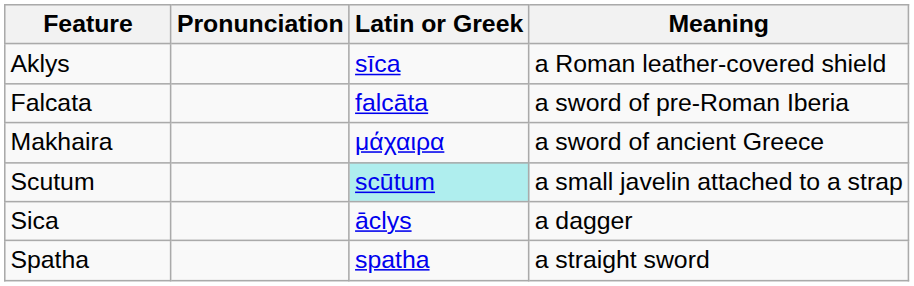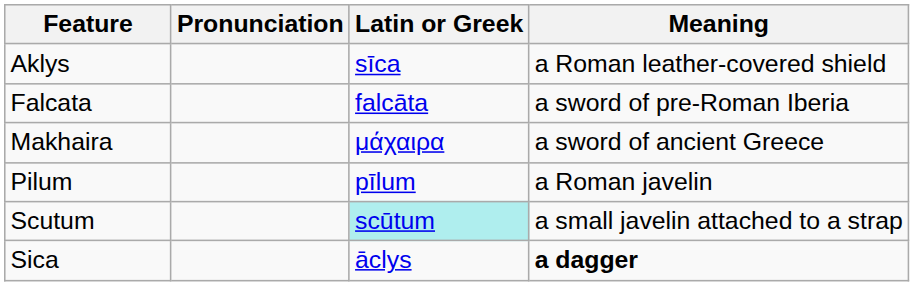+ row: Pilum | pīlum | a Roman javelin
Sica | Meaning: normal -> bold
- row: Spatha | spatha | a straight sword
